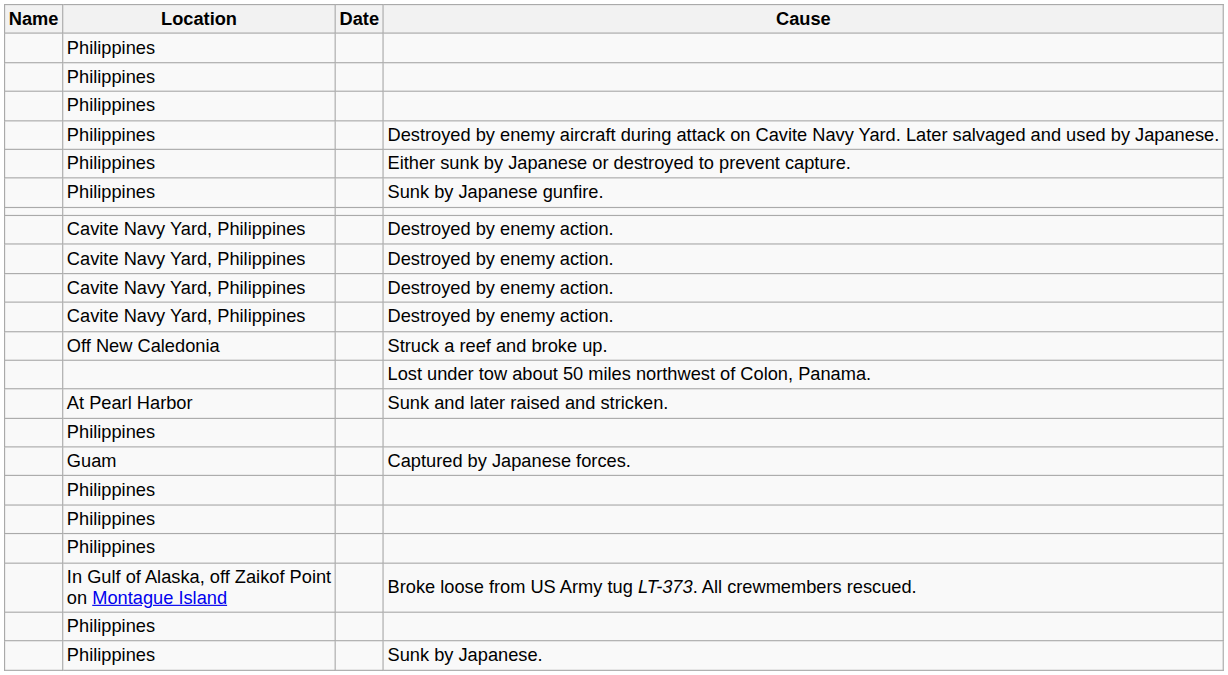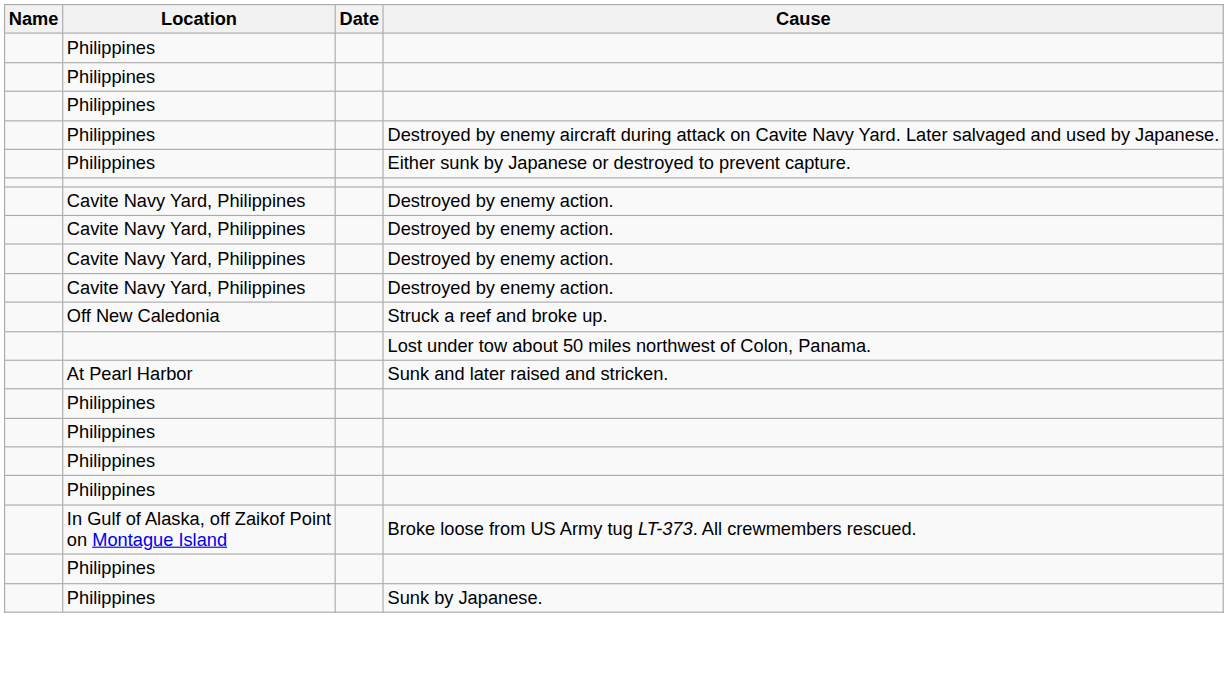- row: Philippines | Sunk by Japanese gunfire.
- row: Guam | Captured by Japanese forces.
